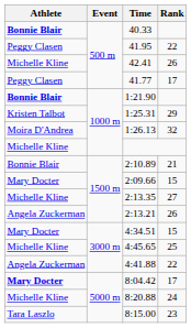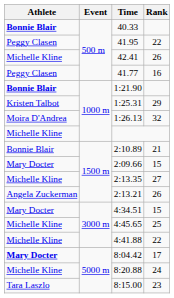41.77 | Rank: 17 -> 16
4:41.88 | Athlete: Angela Zuckerman -> Michelle Kline
